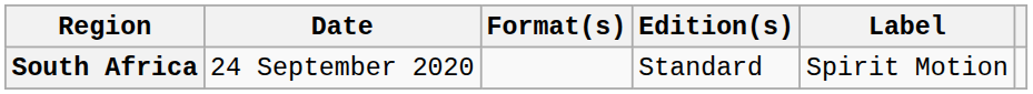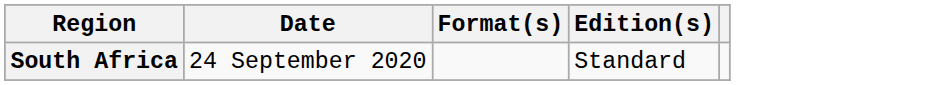- column: Label | Spirit Motion
